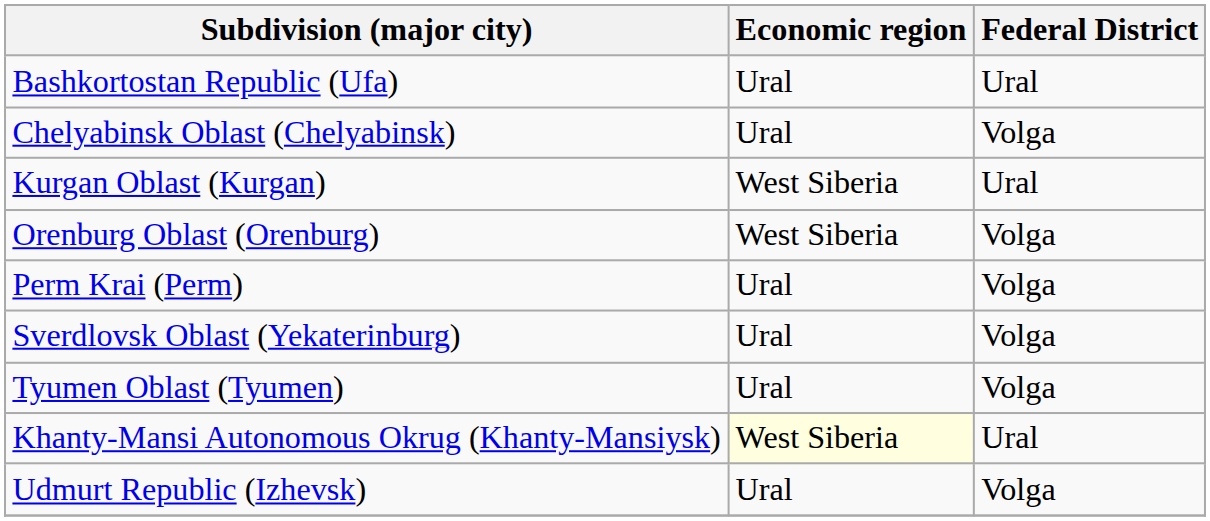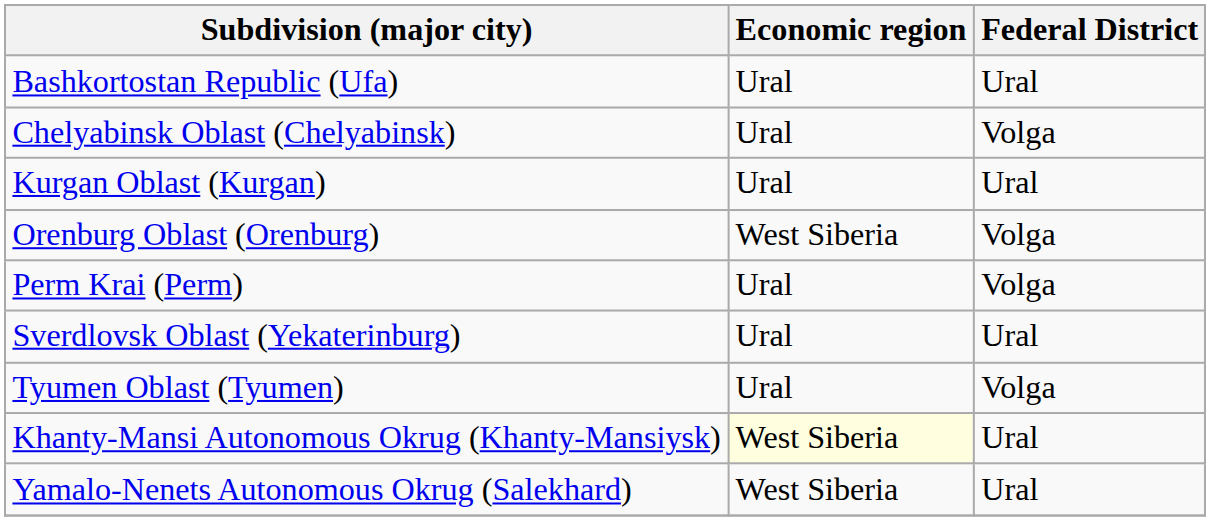Kurgan Oblast (Kurgan) | Economic region: West Siberia -> Ural
Sverdlovsk Oblast (Yekaterinburg) | Federal District: Volga -> Ural
+ row: Yamalo-Nenets Autonomous Okrug (Salekhard) | West Siberia | Ural
- row: Udmurt Republic (Izhevsk) | Ural | Volga
